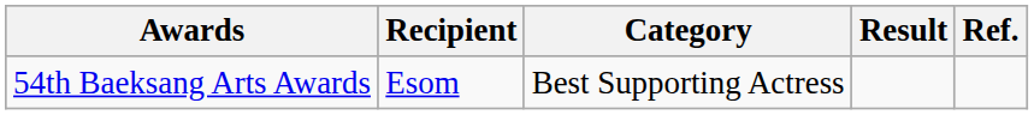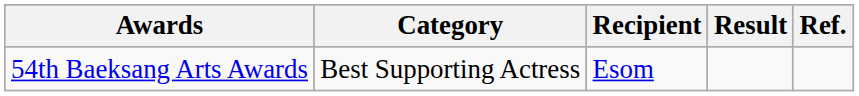columns swapped: Category <-> Recipient
